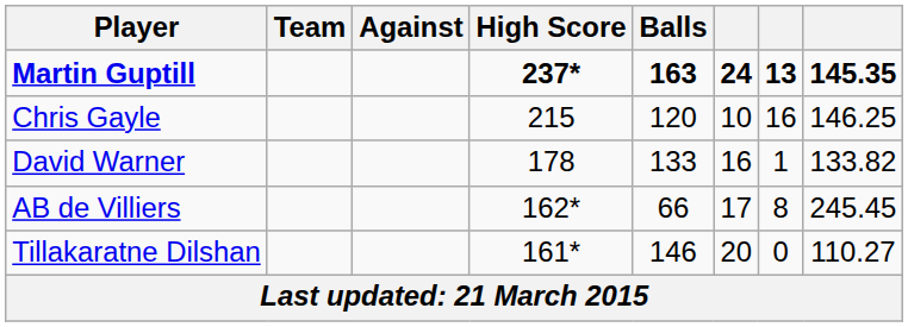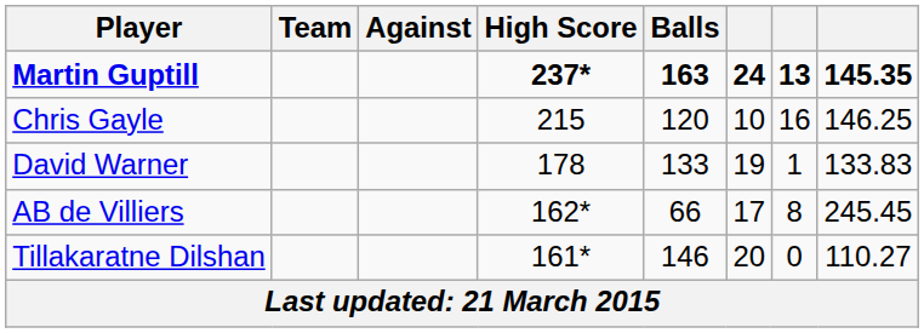David Warner | column 6: 16 -> 19
David Warner | column 8: 133.82 -> 133.83
